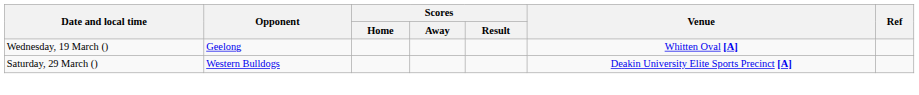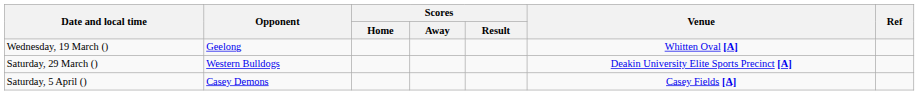+ row: Saturday, 5 April () | Casey Demons | Casey Fields [A]
